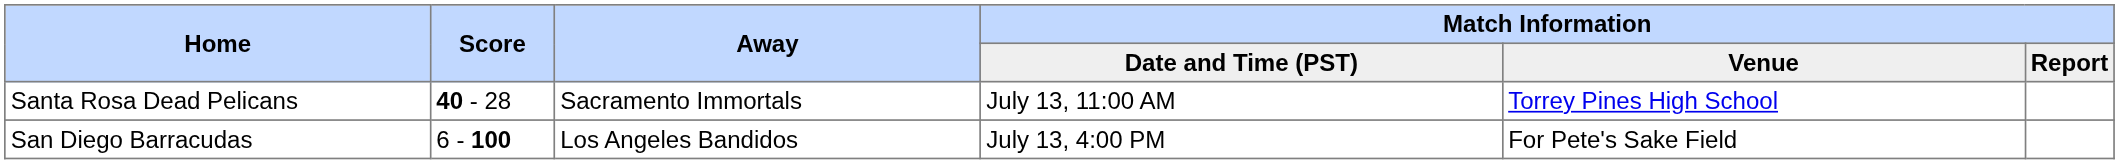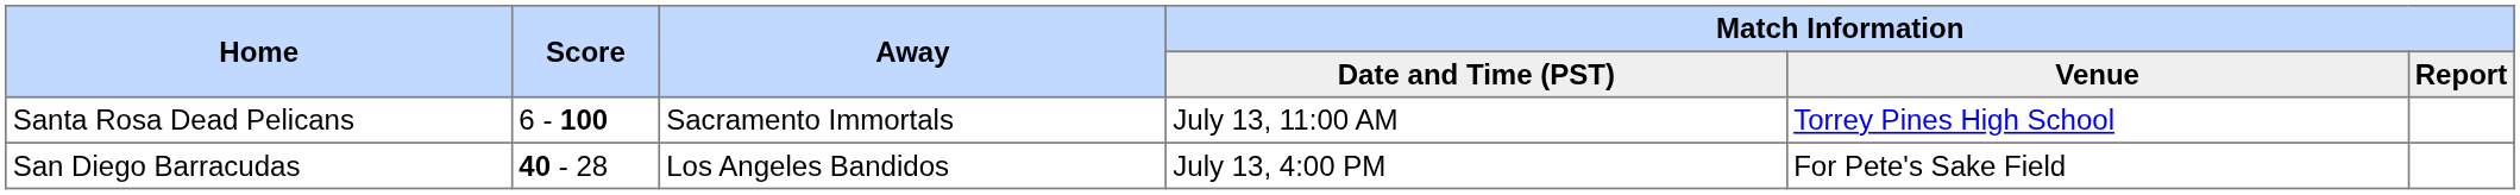Santa Rosa Dead Pelicans | Score: 40 - 28 -> 6 - 100
San Diego Barracudas | Score: 6 - 100 -> 40 - 28
